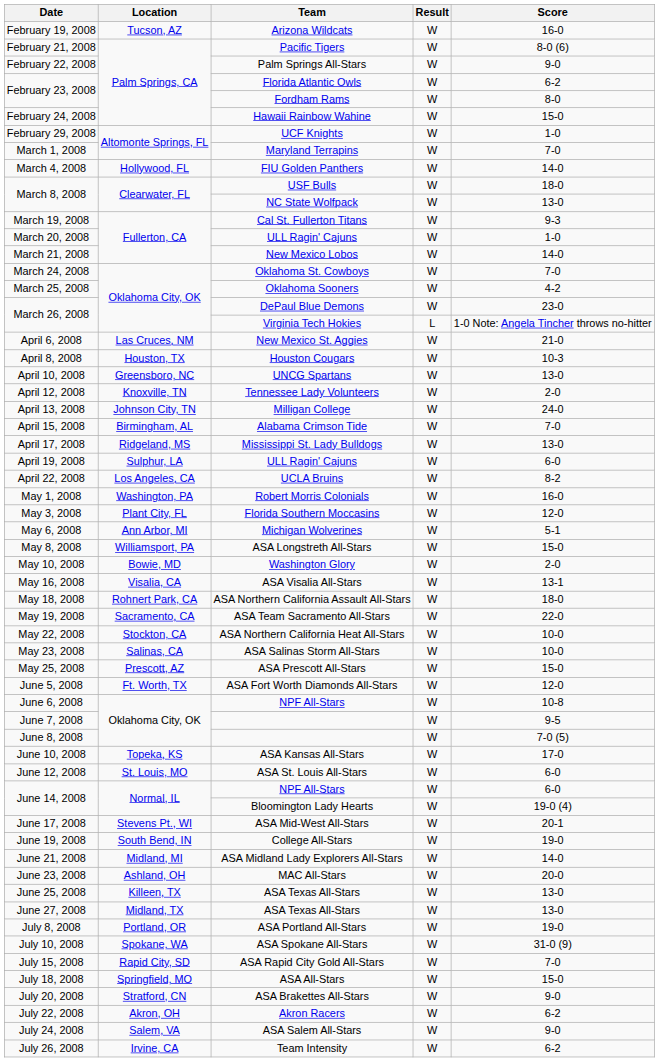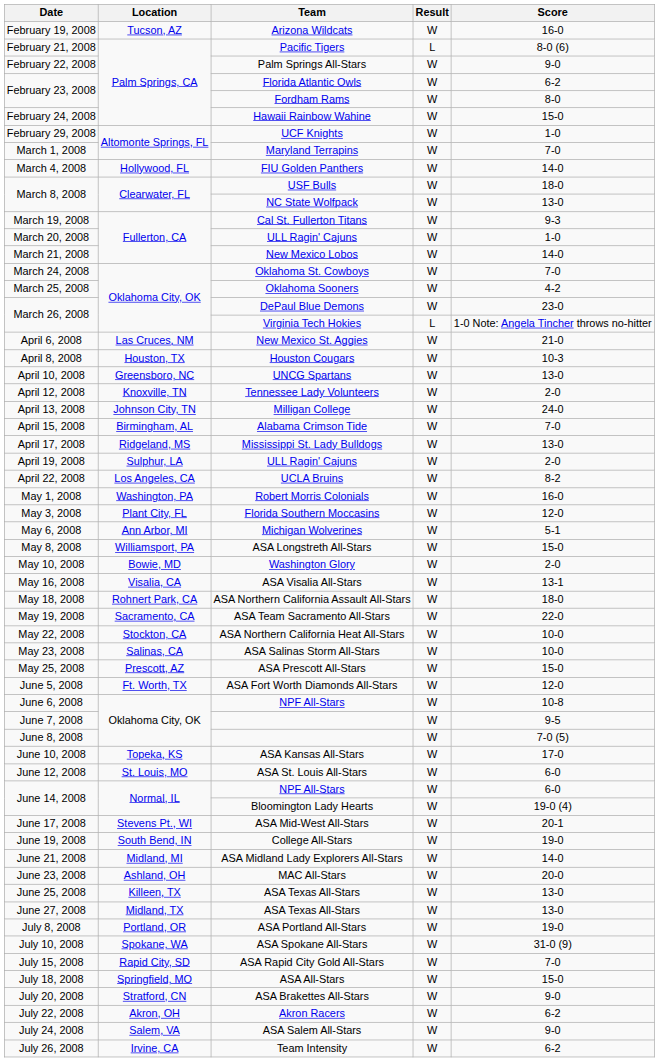February 21, 2008 | Result: W -> L
April 19, 2008 | Score: 6-0 -> 2-0
